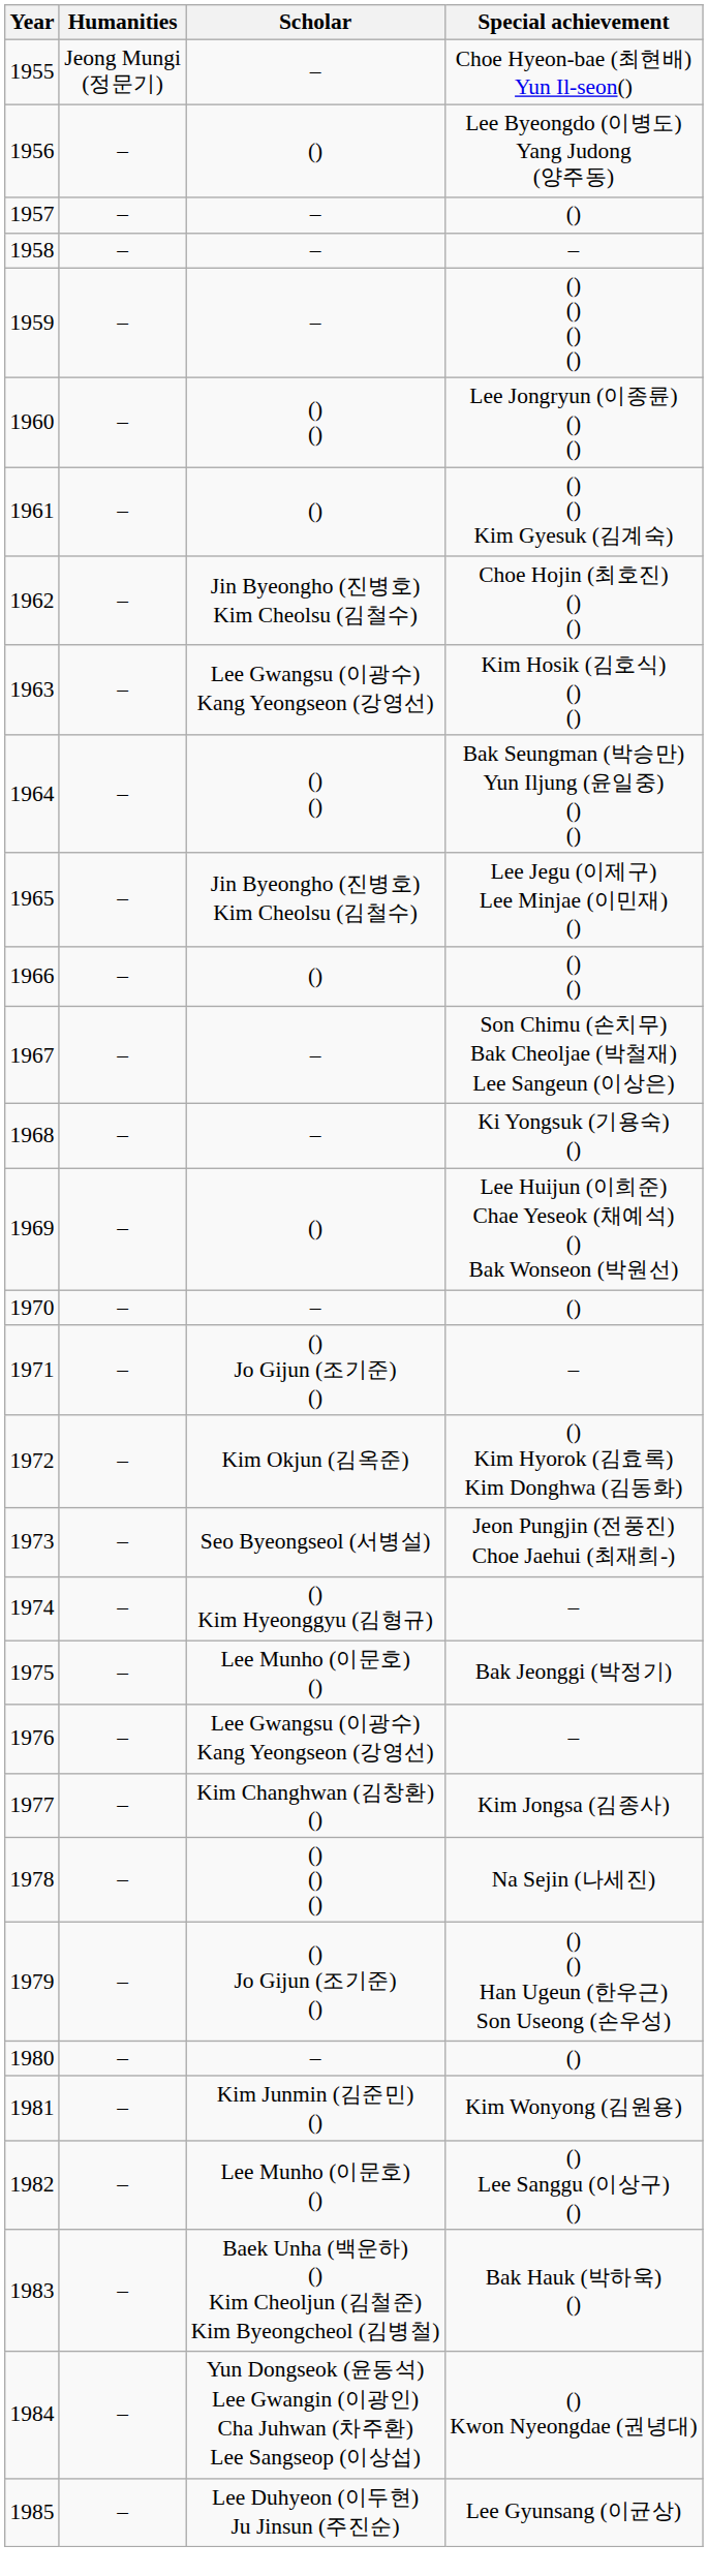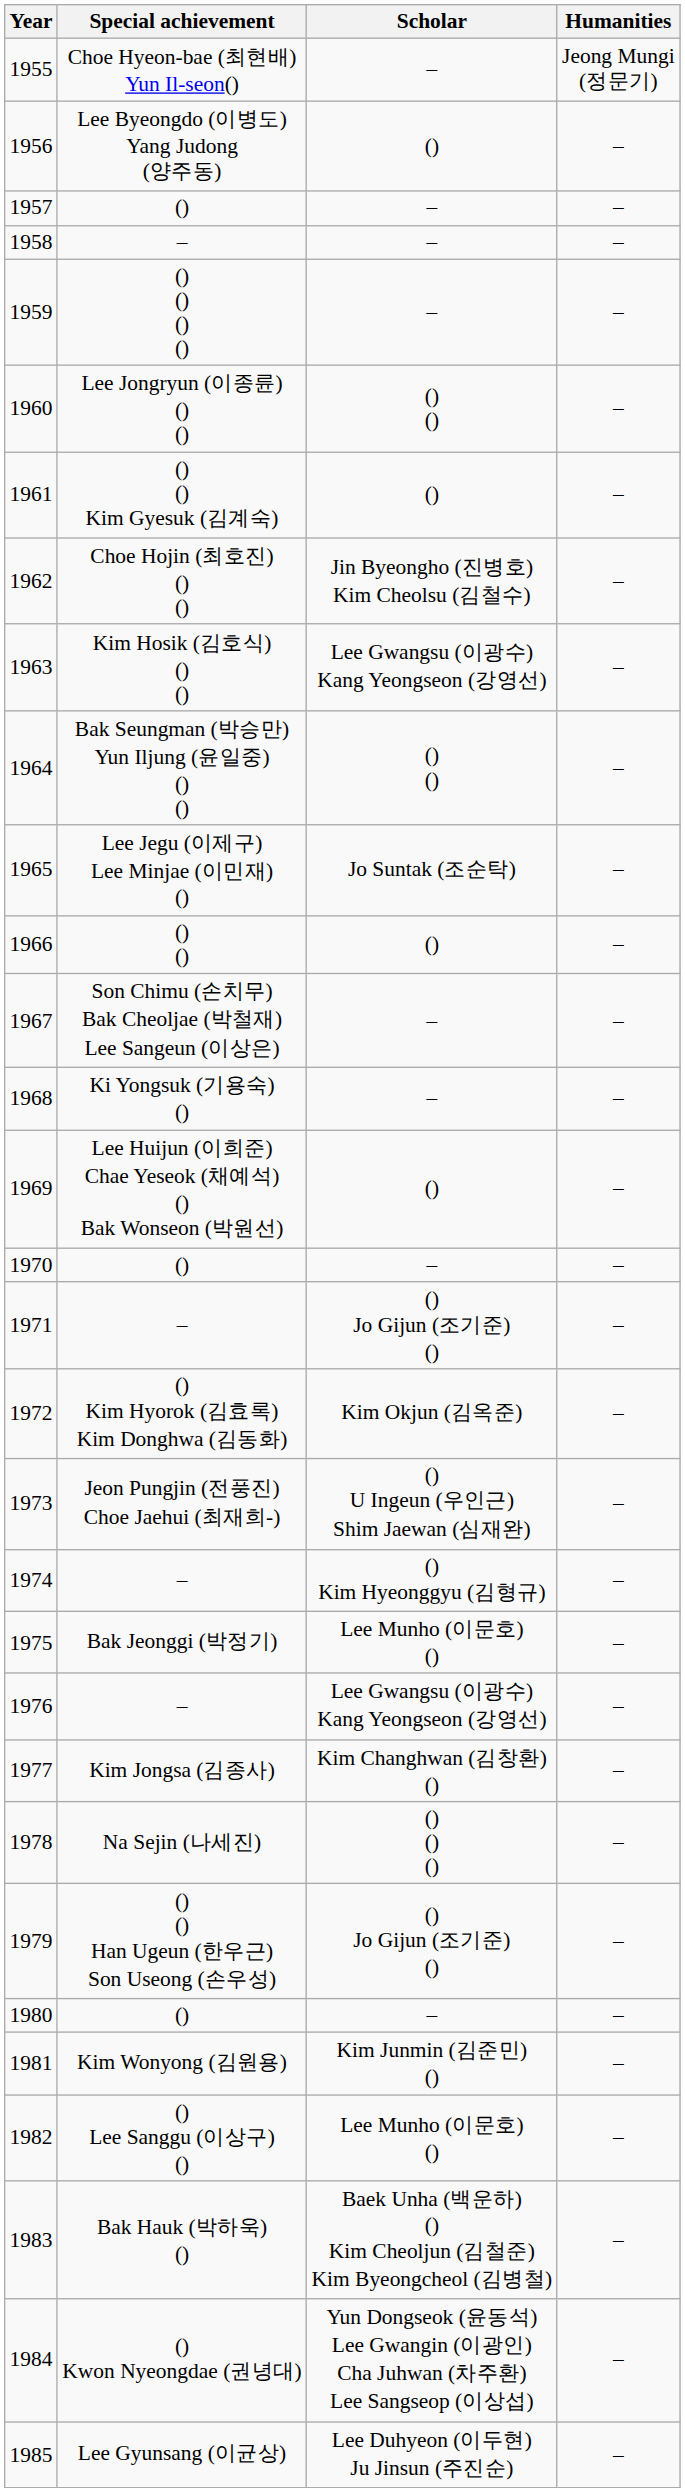columns swapped: Special achievement <-> Humanities
1965 | Scholar: Jin Byeongho (진병호) Kim Cheolsu (김철수) -> Jo Suntak (조순탁)
1973 | Scholar: Seo Byeongseol (서병설) -> () U Ingeun (우인근) Shim Jaewan (심재완)
